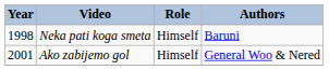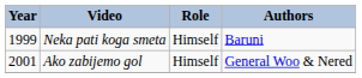Neka pati koga smeta | Year: 1998 -> 1999
